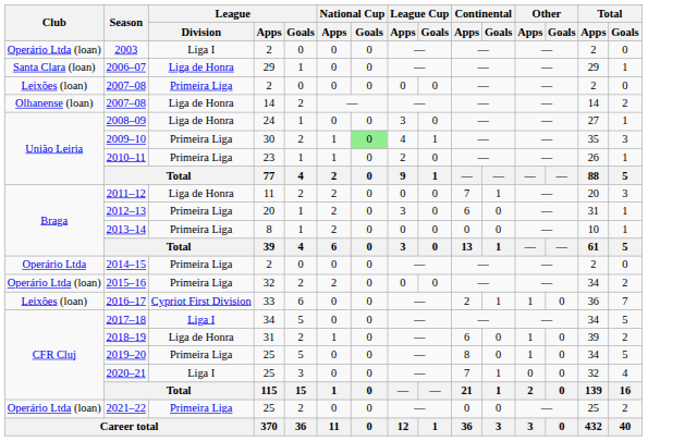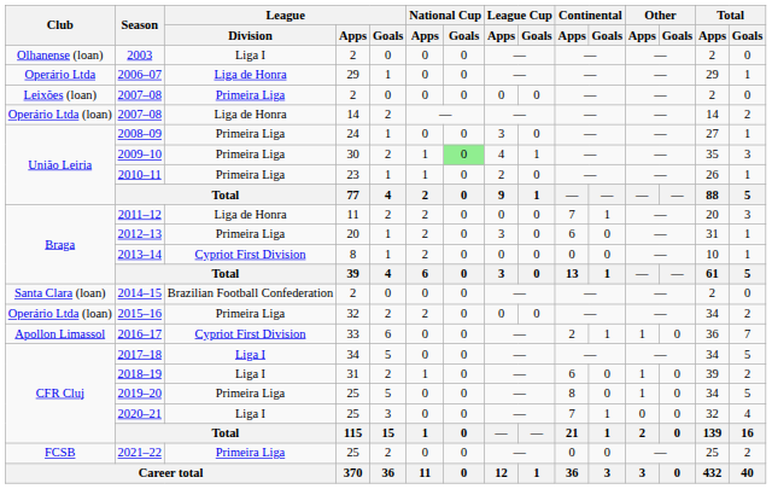2003 | Club: Operário Ltda (loan) -> Olhanense (loan)
2006–07 | Club: Santa Clara (loan) -> Operário Ltda
2007–08 / 14 | Club: Olhanense (loan) -> Operário Ltda (loan)
2008–09 | League / Division: Liga de Honra -> Primeira Liga
2013–14 | League / Division: Primeira Liga -> Cypriot First Division
2014–15 | Club: Operário Ltda -> Santa Clara (loan)
2014–15 | League / Division: Primeira Liga -> Brazilian Football Confederation
2016–17 | Club: Leixões (loan) -> Apollon Limassol
2018–19 | League / Division: Liga de Honra -> Liga I
2021–22 | Club: Operário Ltda (loan) -> FCSB
